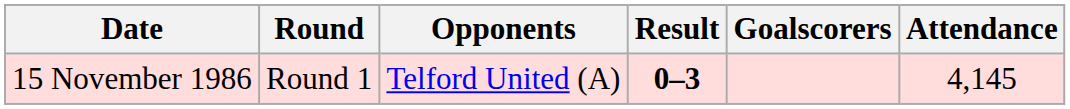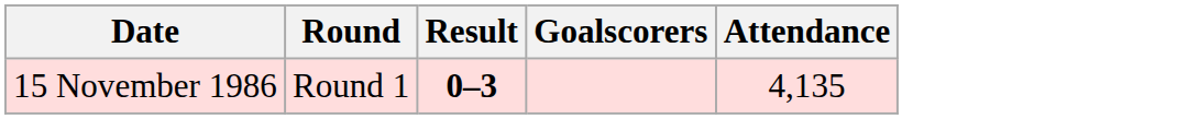- column: Opponents | Telford United (A)
15 November 1986 | Attendance: 4,145 -> 4,135
